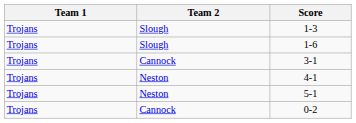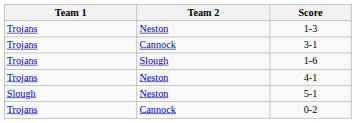1-3 | Team 2: Slough -> Neston
rows swapped: 1-6 <-> 3-1
5-1 | Team 1: Trojans -> Slough
